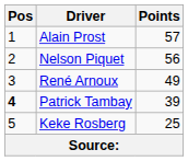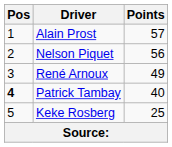Patrick Tambay | Points: 39 -> 40
